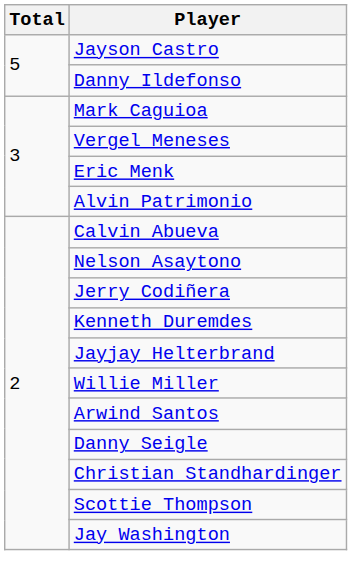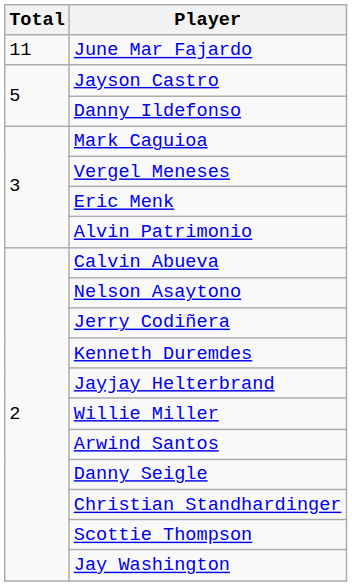+ row: 11 | June Mar Fajardo
